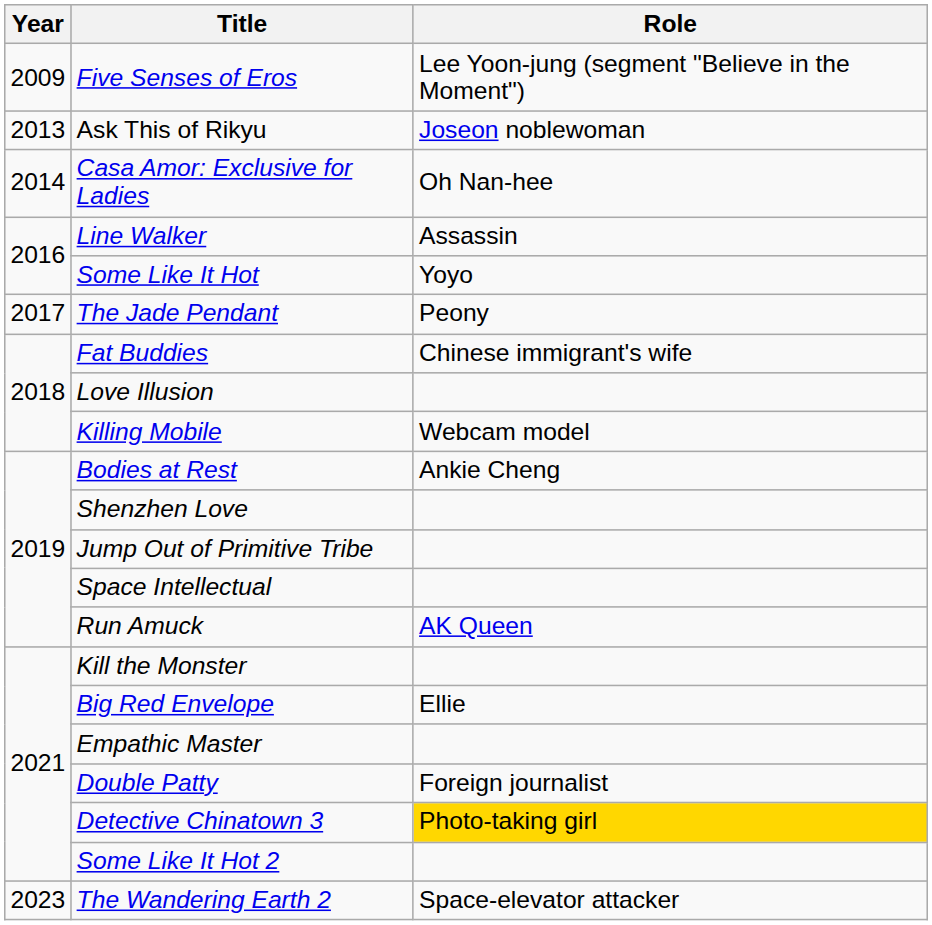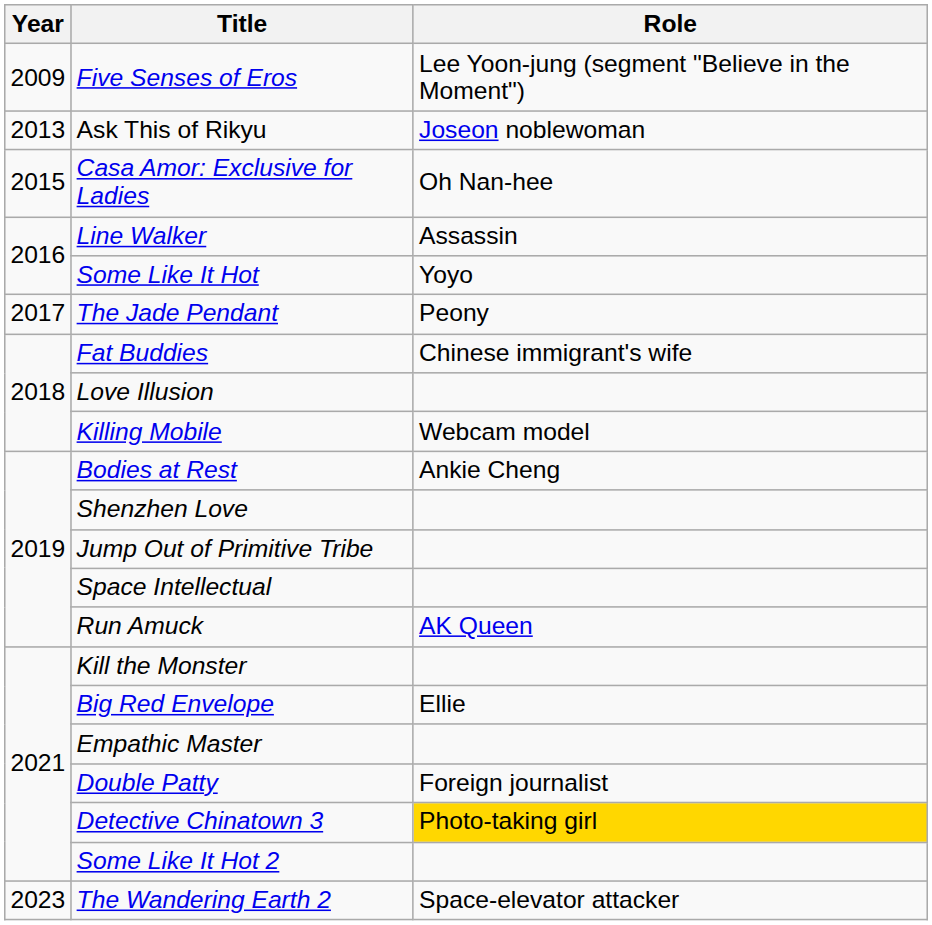Casa Amor: Exclusive for Ladies | Year: 2014 -> 2015
